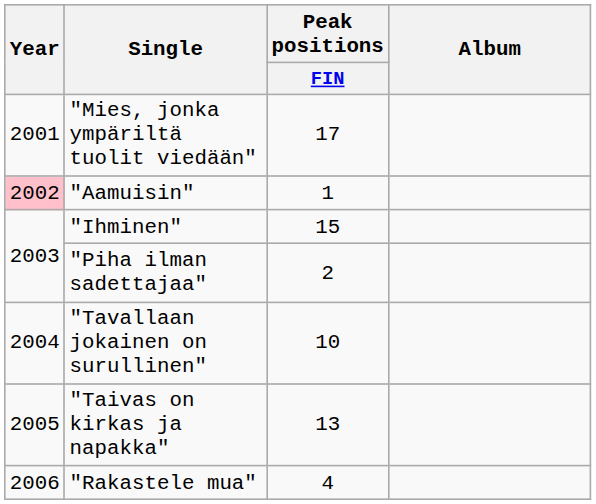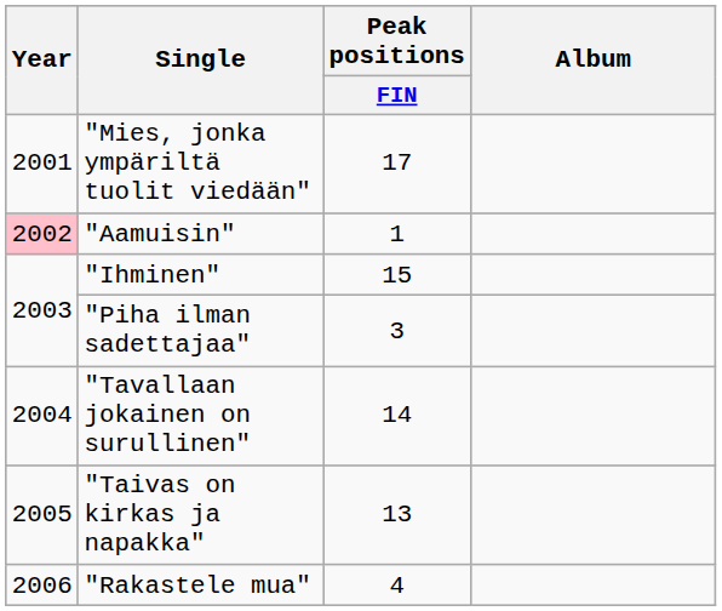"Piha ilman sadettajaa" | Peak positions / FIN: 2 -> 3
"Tavallaan jokainen on surullinen" | Peak positions / FIN: 10 -> 14
